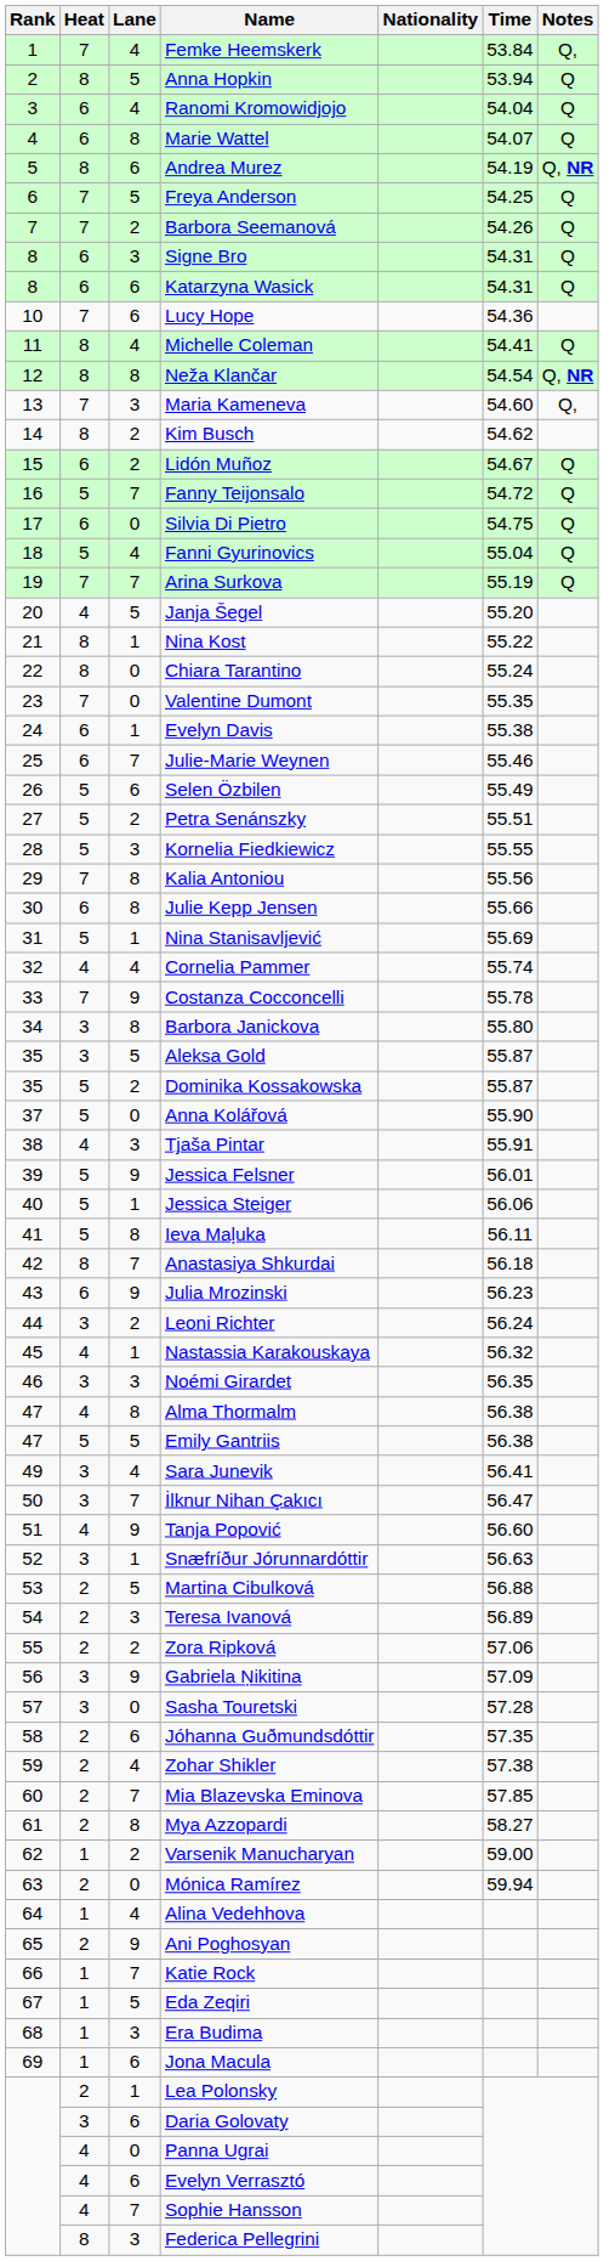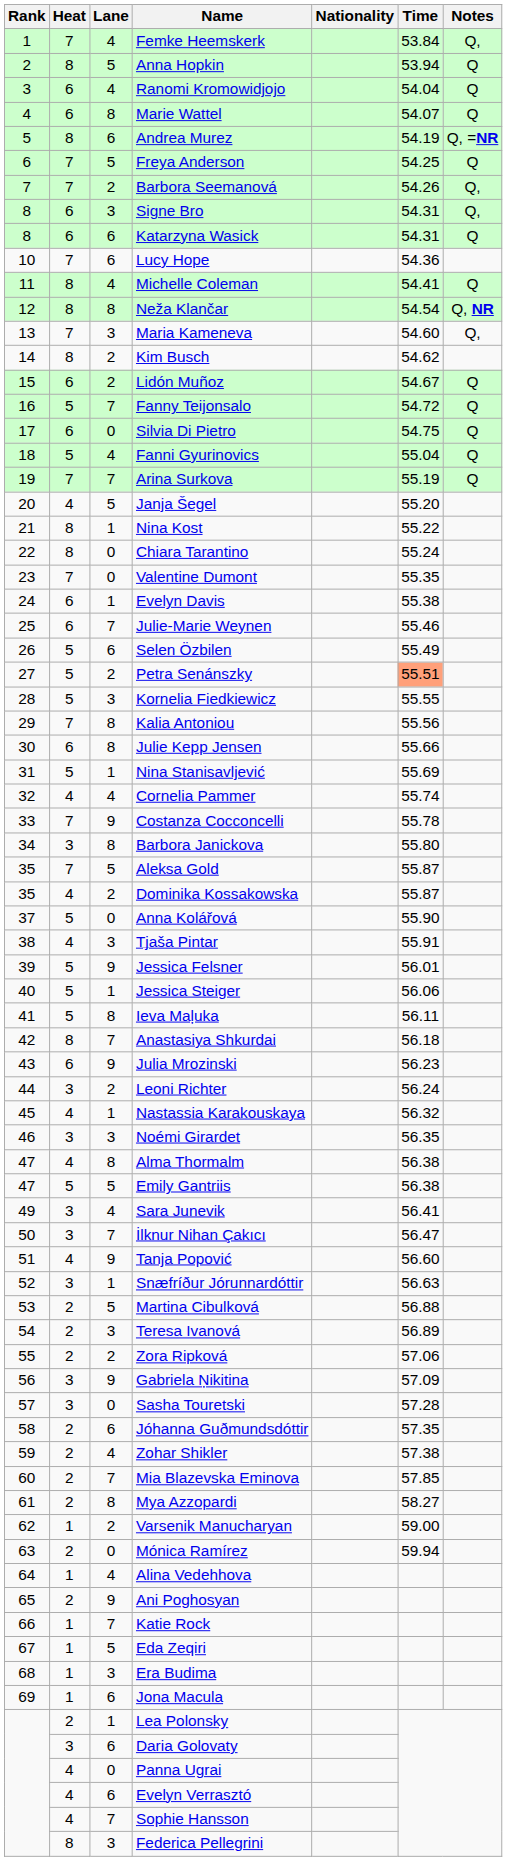Andrea Murez | Notes: Q, NR -> Q, =NR
Barbora Seemanová | Notes: Q -> Q,
Signe Bro | Notes: Q -> Q,
Petra Senánszky | Time: no background -> lightsalmon background
Aleksa Gold | Heat: 3 -> 7
Dominika Kossakowska | Heat: 5 -> 4
